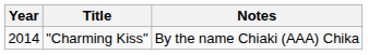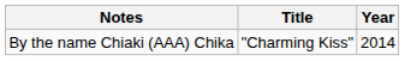columns swapped: Year <-> Notes
